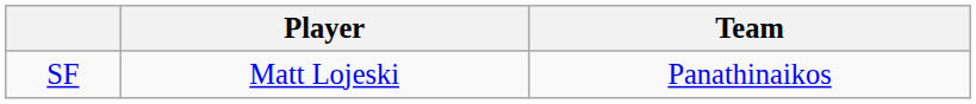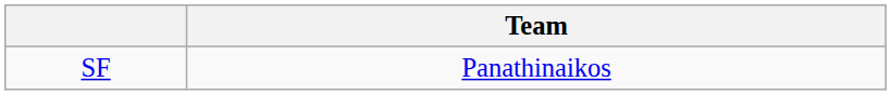- column: Player | Matt Lojeski
